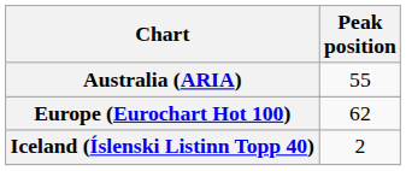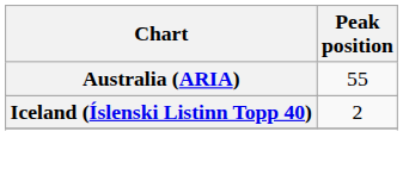- row: Europe (Eurochart Hot 100) | 62
